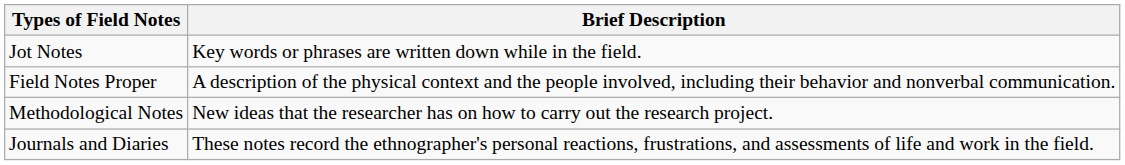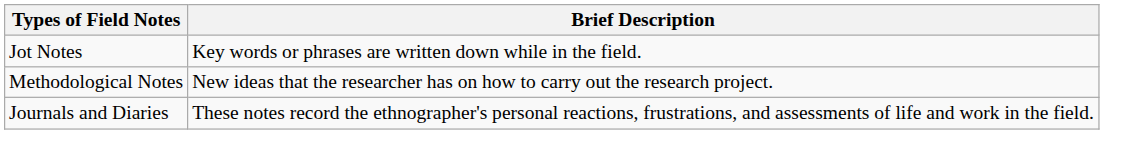- row: Field Notes Proper | A description of the physical context and the people involved, including their behavior and nonverbal communication.
